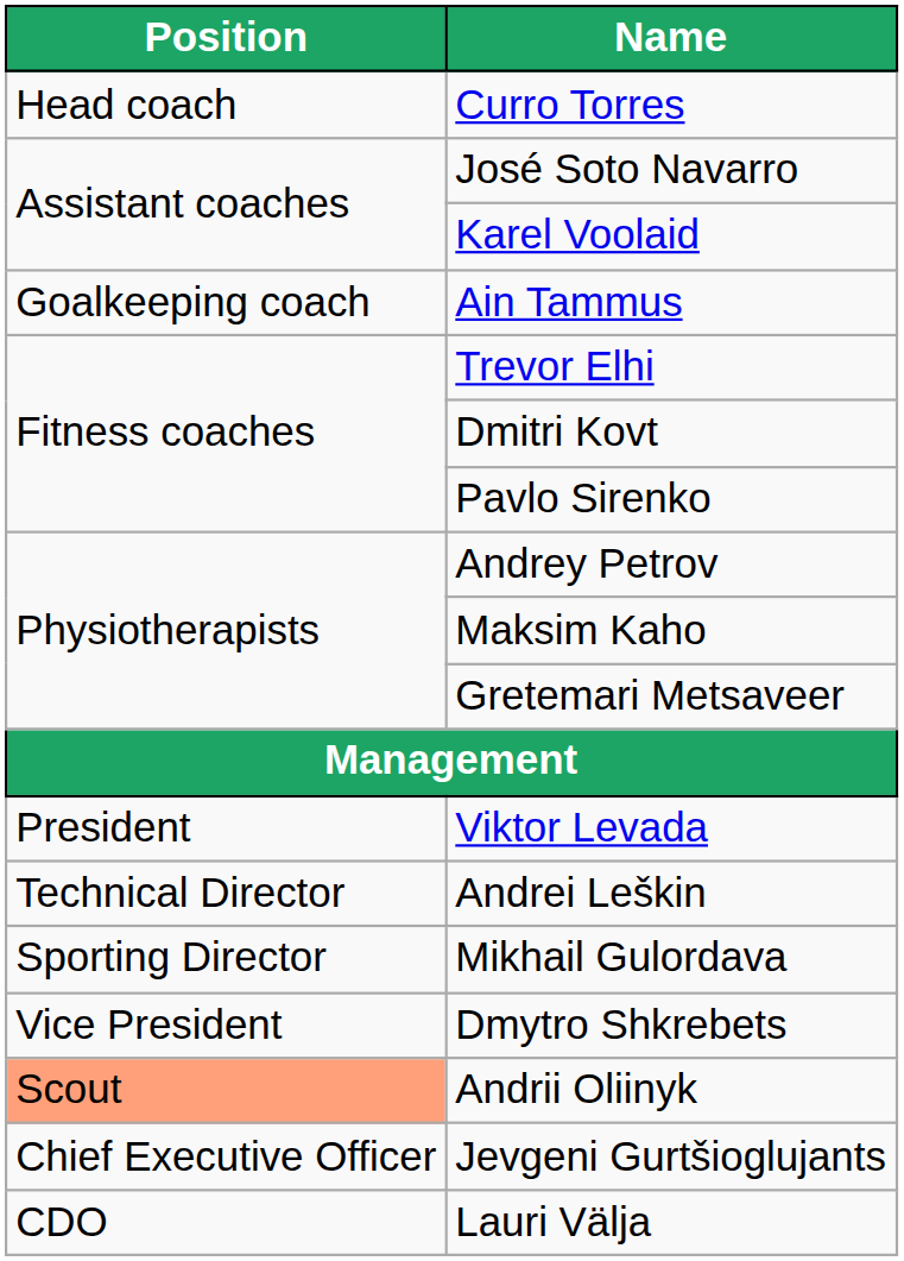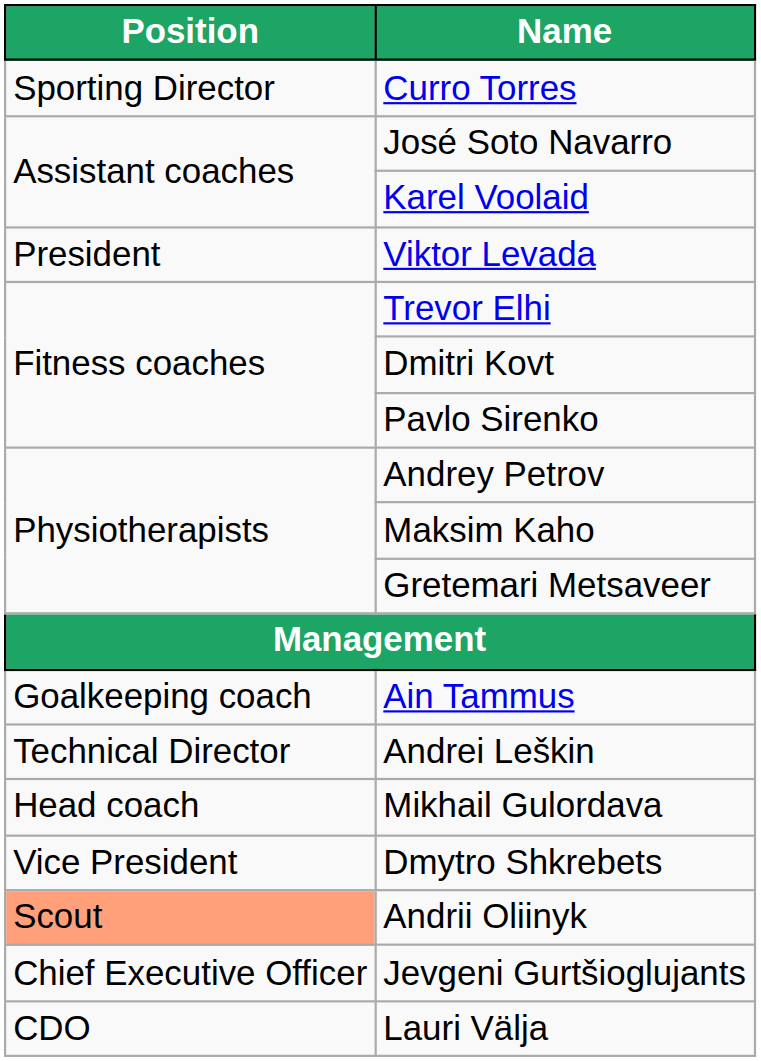Curro Torres | Position: Head coach -> Sporting Director
rows swapped: Ain Tammus <-> Viktor Levada
Mikhail Gulordava | Position: Sporting Director -> Head coach
